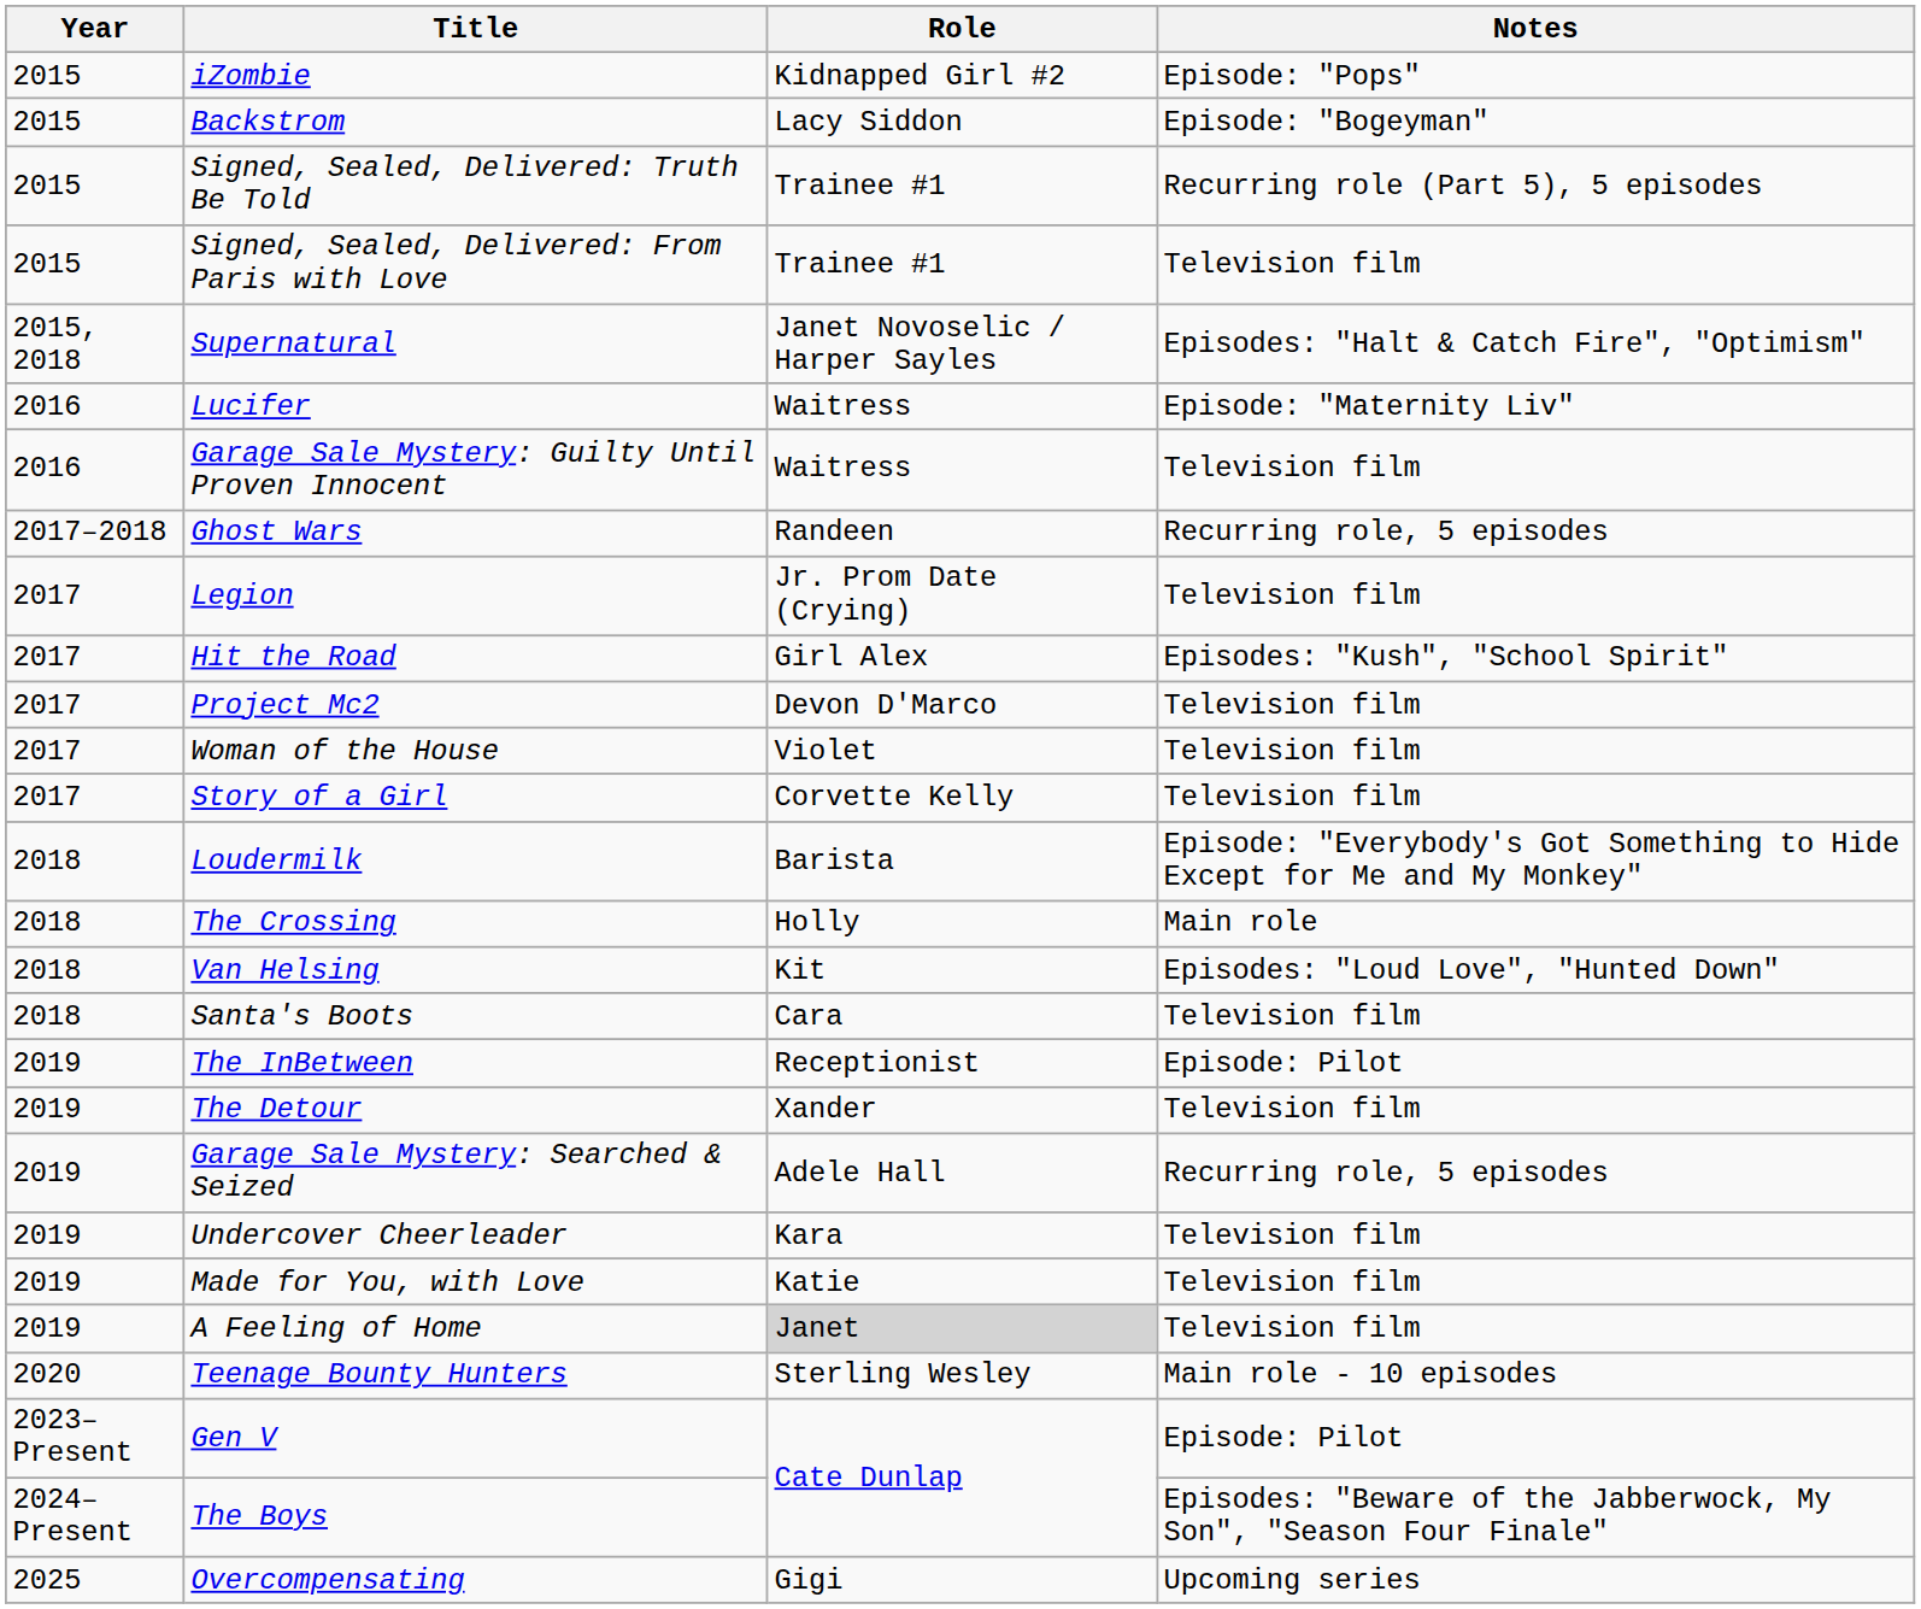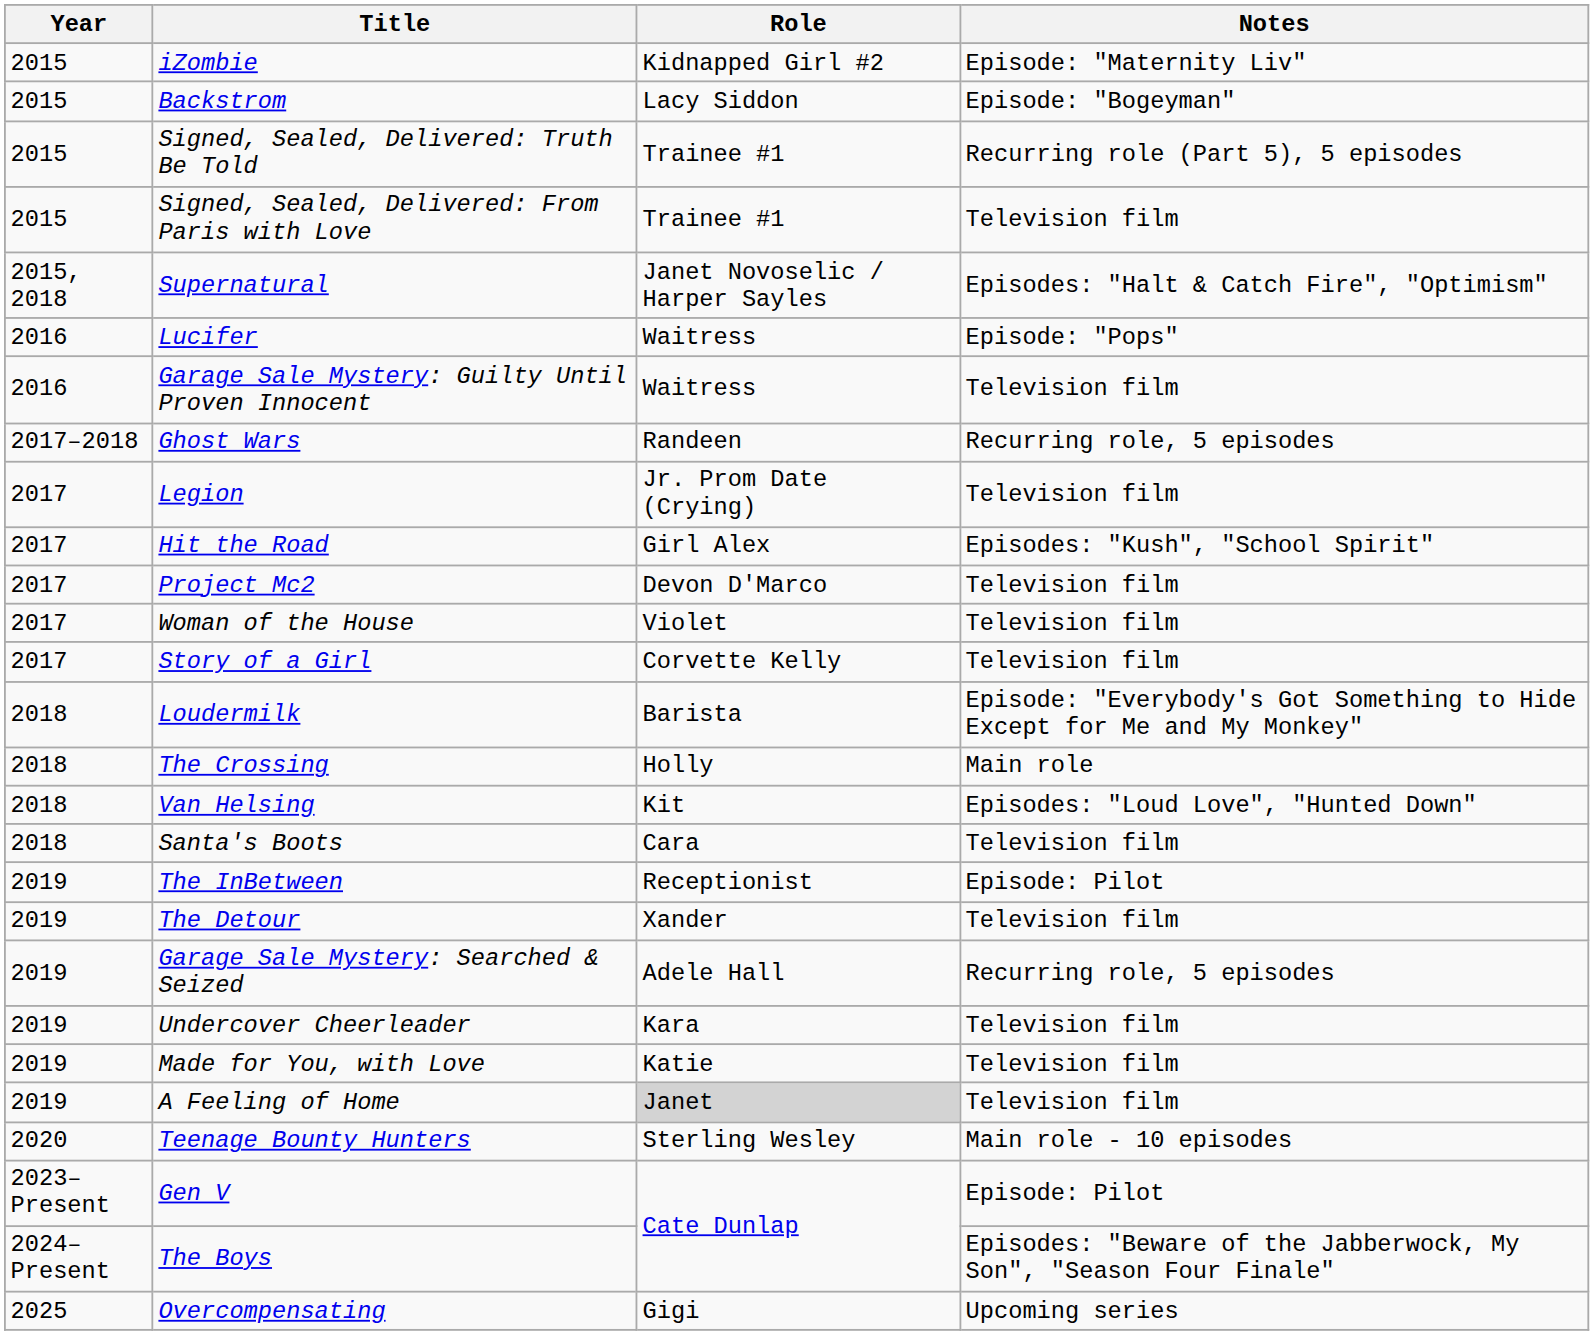iZombie | Notes: Episode: "Pops" -> Episode: "Maternity Liv"
Lucifer | Notes: Episode: "Maternity Liv" -> Episode: "Pops"
